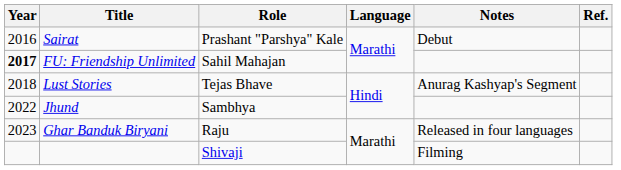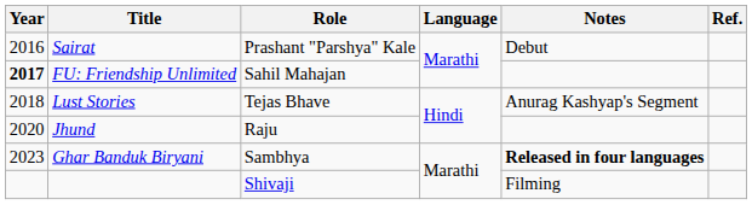Jhund | Year: 2022 -> 2020
Jhund | Role: Sambhya -> Raju
Ghar Banduk Biryani | Role: Raju -> Sambhya
Ghar Banduk Biryani | Notes: normal -> bold
